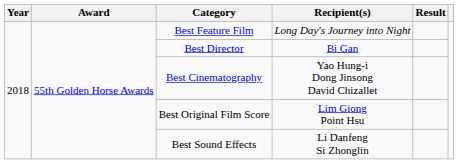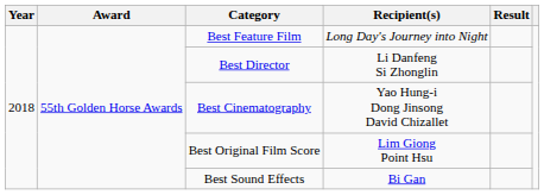Best Director | Recipient(s): Bi Gan -> Li Danfeng Si Zhonglin
Best Sound Effects | Recipient(s): Li Danfeng Si Zhonglin -> Bi Gan
